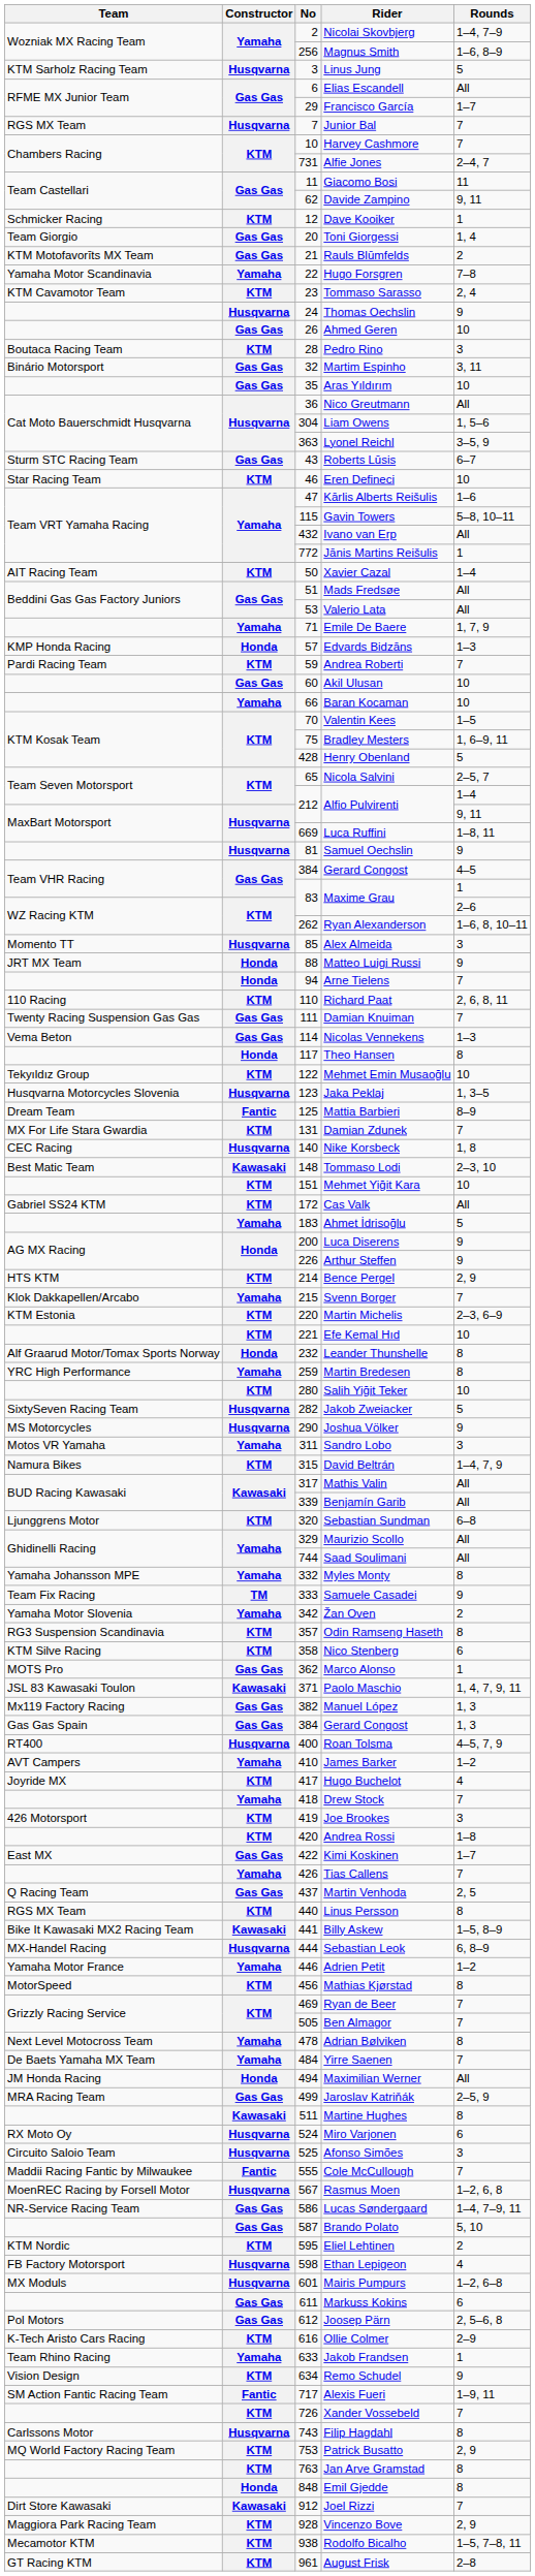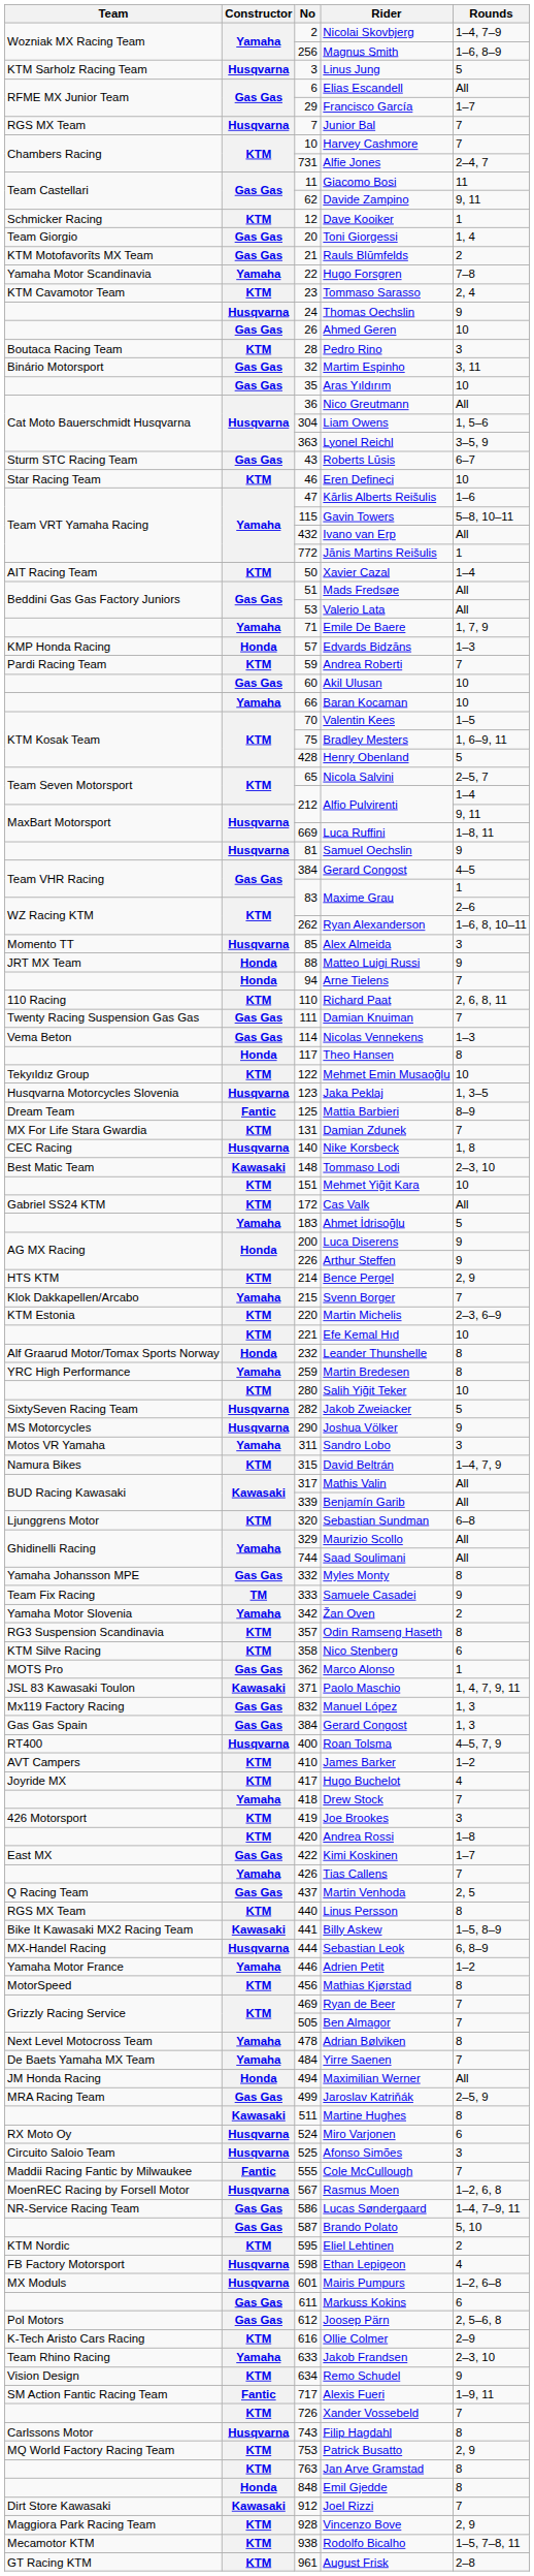Myles Monty | Constructor: Yamaha -> Gas Gas
Manuel López | No: 382 -> 832
James Barker | Constructor: Yamaha -> KTM
Jakob Frandsen | Rounds: 1 -> 2–3, 10
